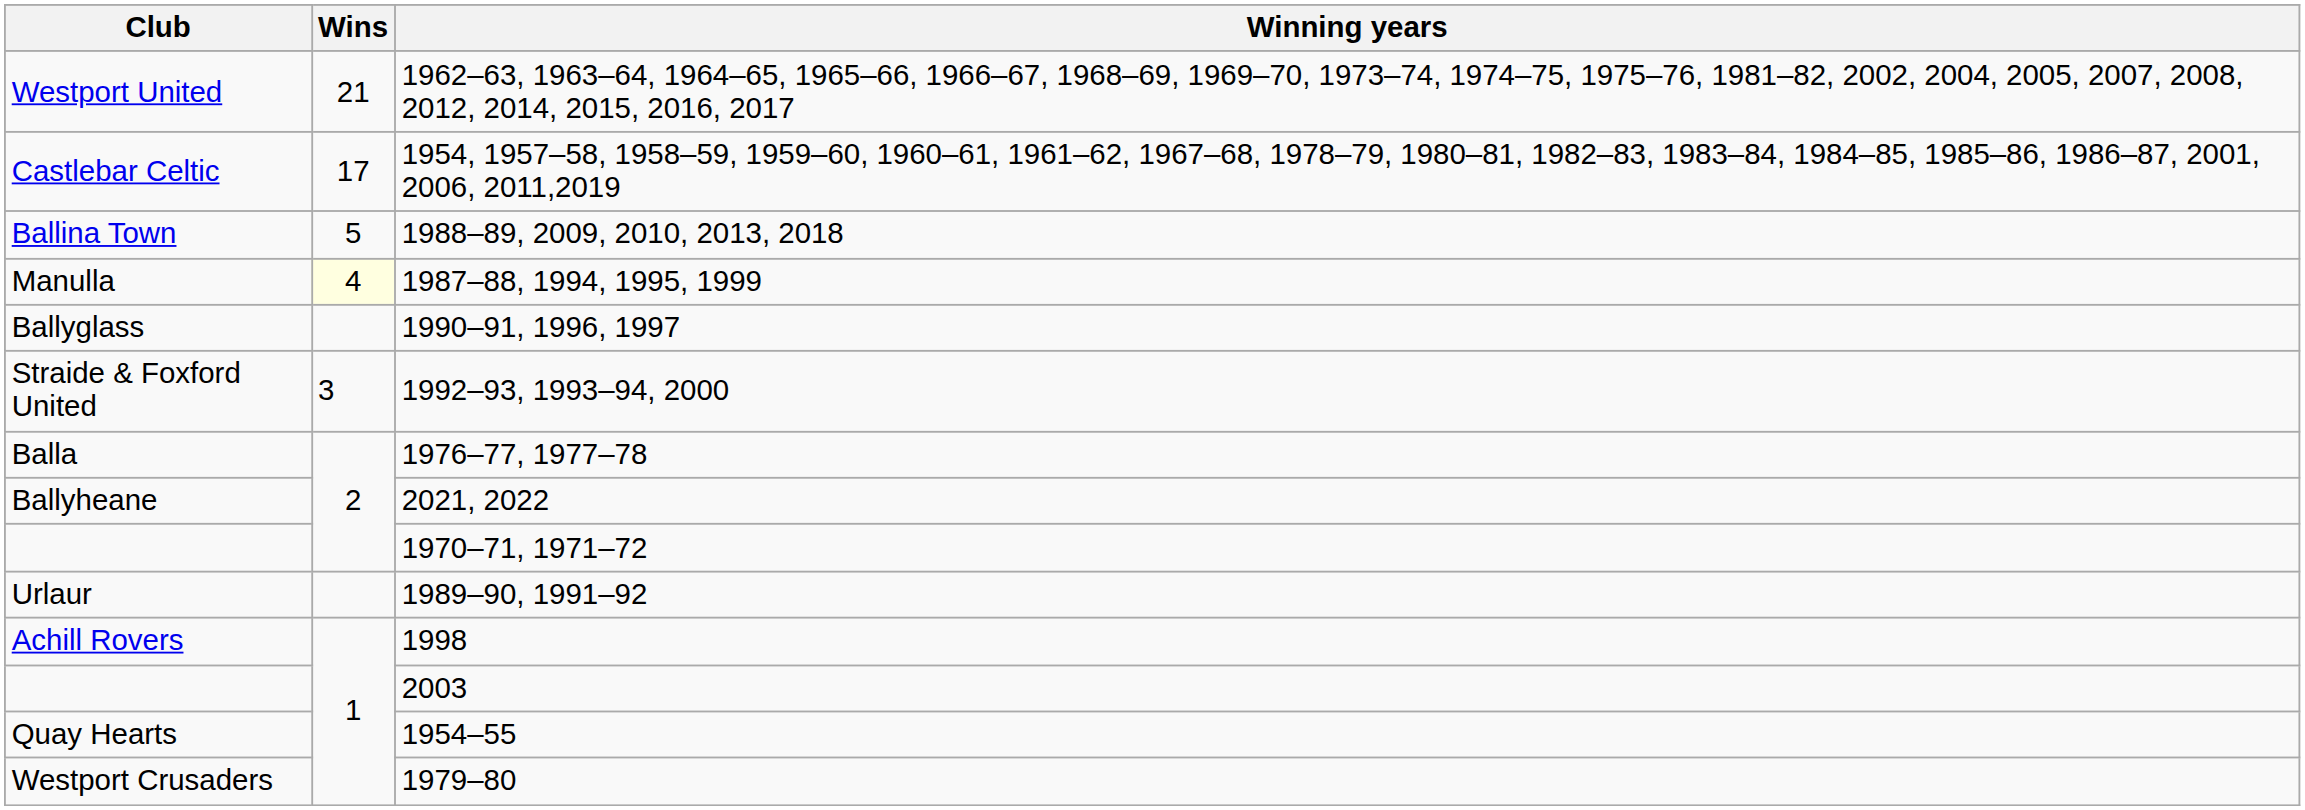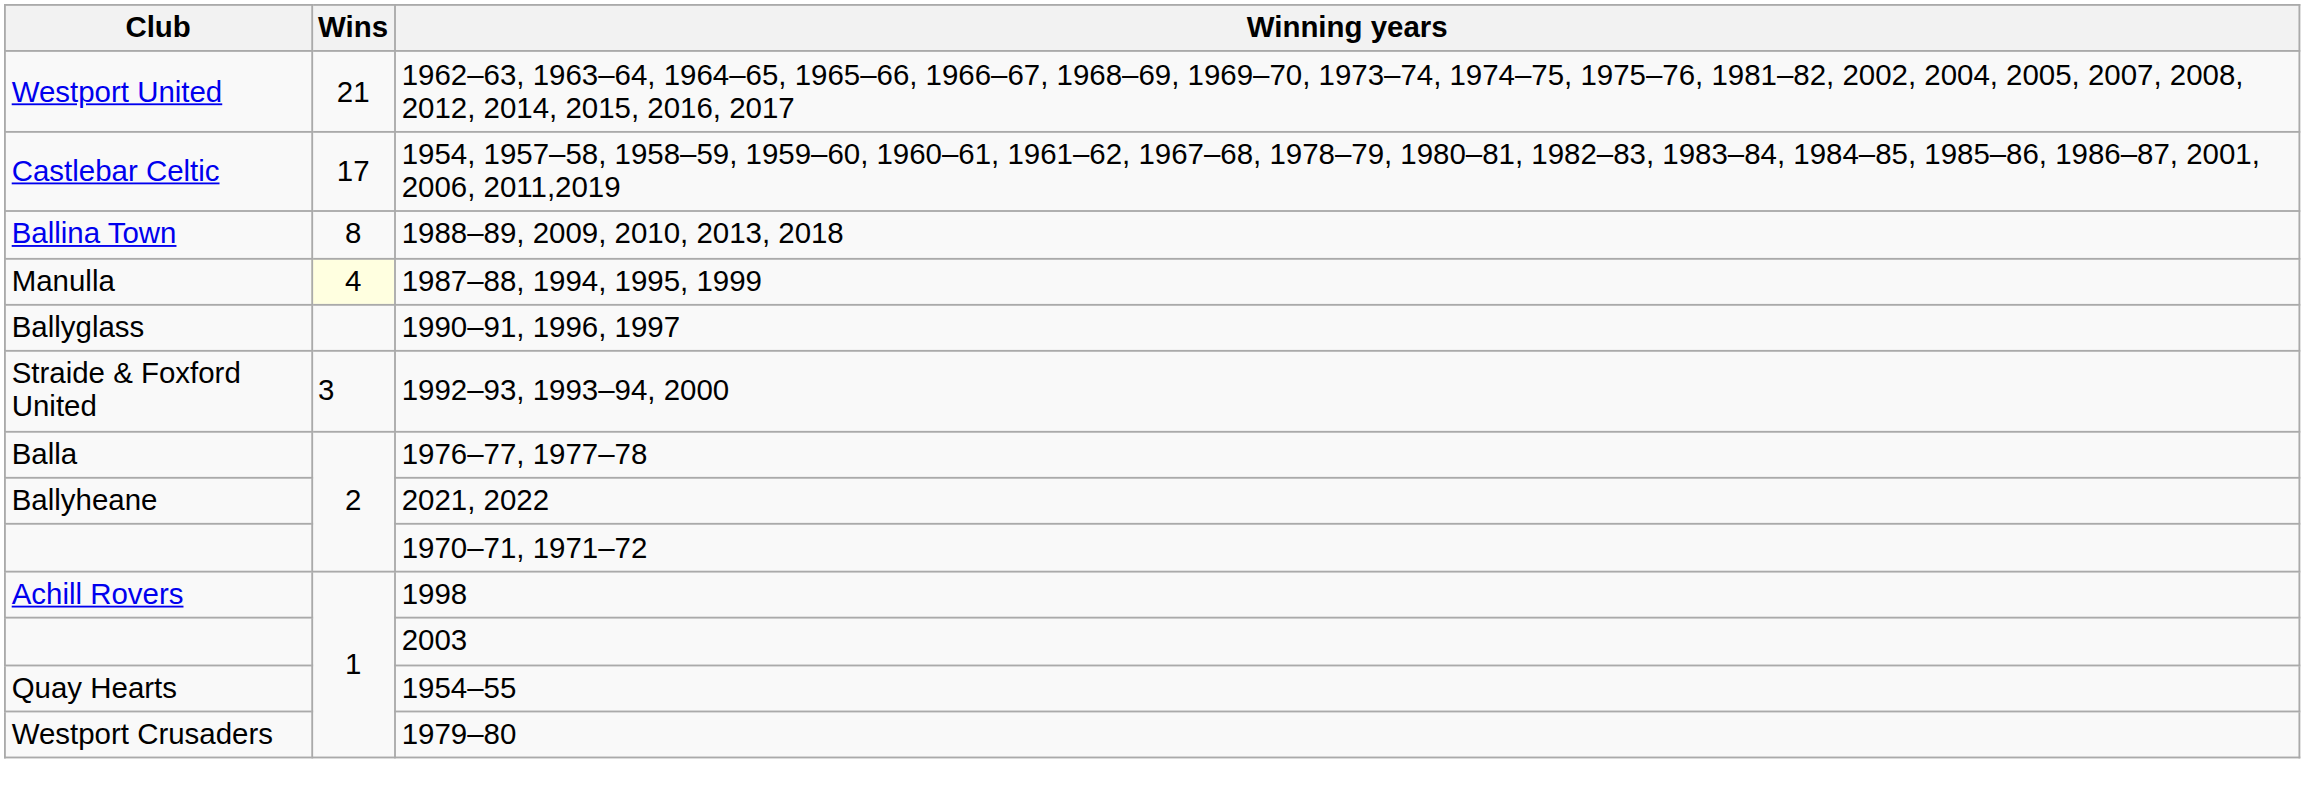Ballina Town | Wins: 5 -> 8
- row: Urlaur | 1989–90, 1991–92
